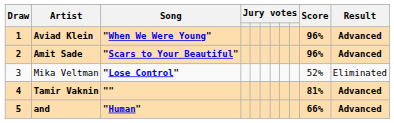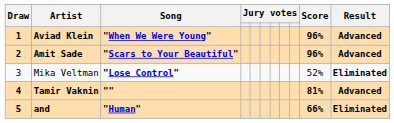Mika Veltman | Result: normal -> bold
and | Result: Advanced -> Eliminated
